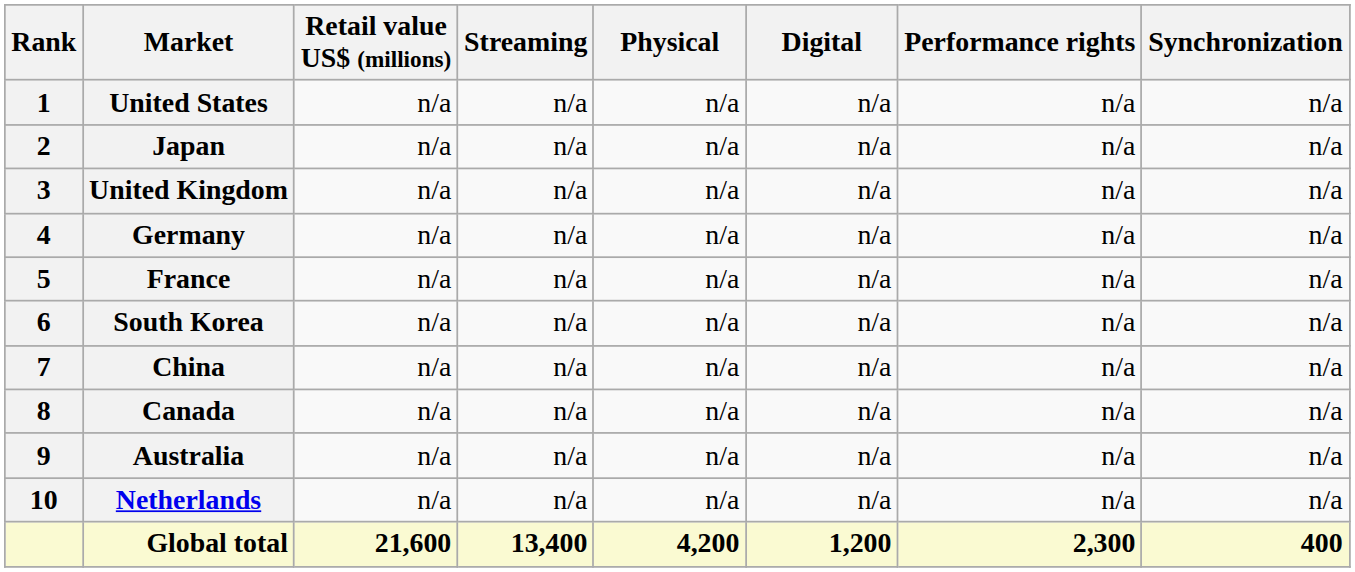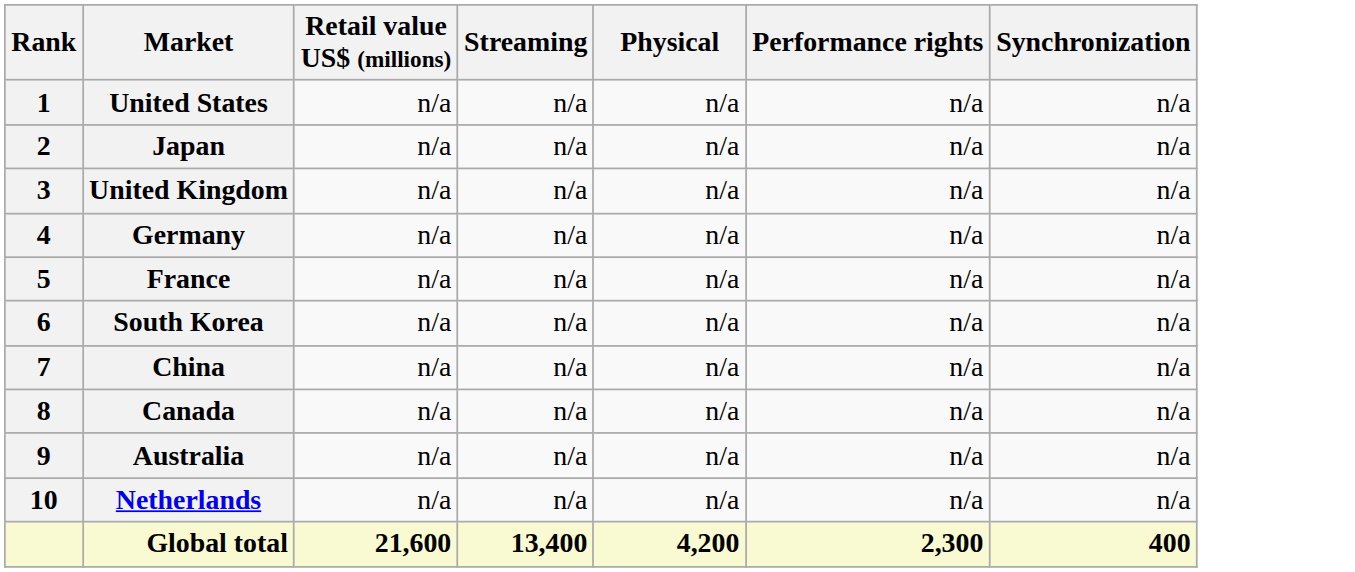- column: Digital | n/a | n/a | n/a | n/a | n/a | n/a | n/a | n/a | n/a | n/a | 1,200
